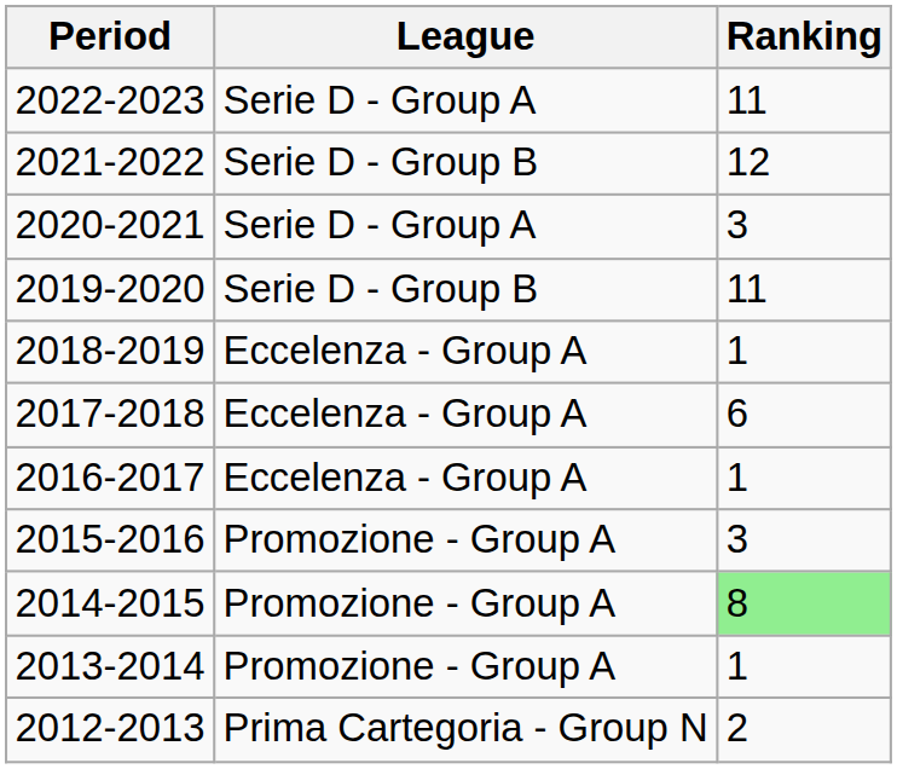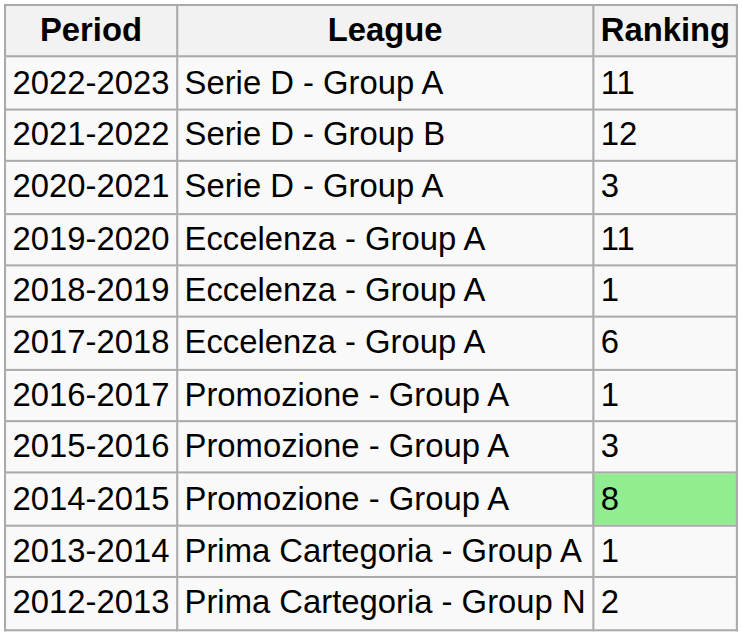2019-2020 | League: Serie D - Group B -> Eccelenza - Group A
2016-2017 | League: Eccelenza - Group A -> Promozione - Group A
2013-2014 | League: Promozione - Group A -> Prima Cartegoria - Group A
